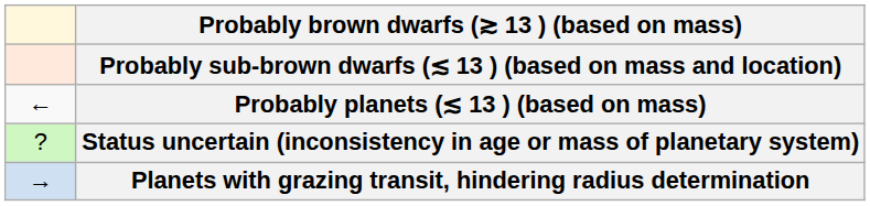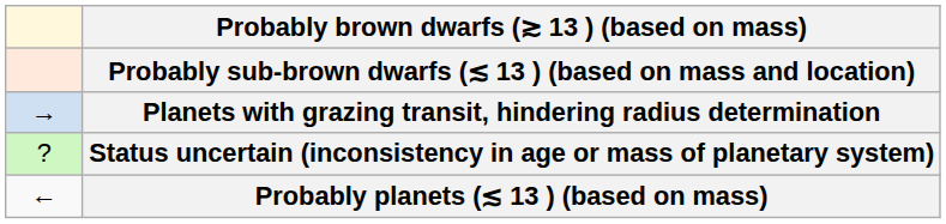rows swapped: Probably planets (≲ 13 ) (based on mass) <-> Planets with grazing transit, hindering radius determination
